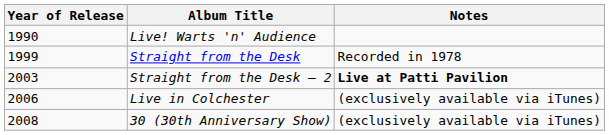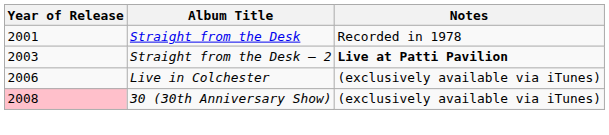- row: 1990 | Live! Warts 'n' Audience
Straight from the Desk | Year of Release: 1999 -> 2001
30 (30th Anniversary Show) | Year of Release: no background -> pink background
